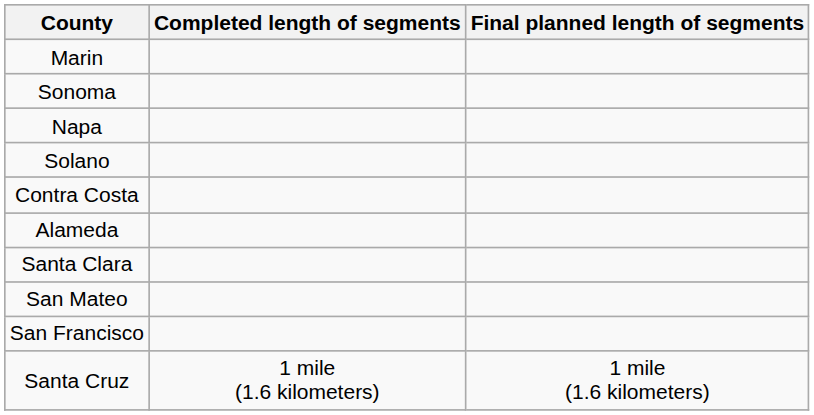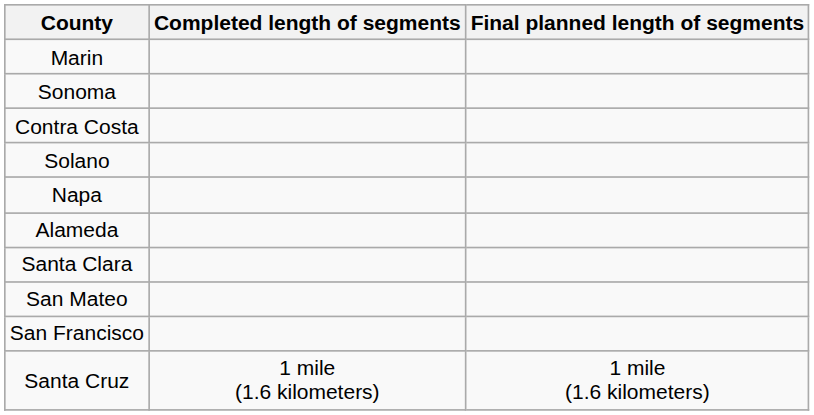rows swapped: Napa <-> Contra Costa
